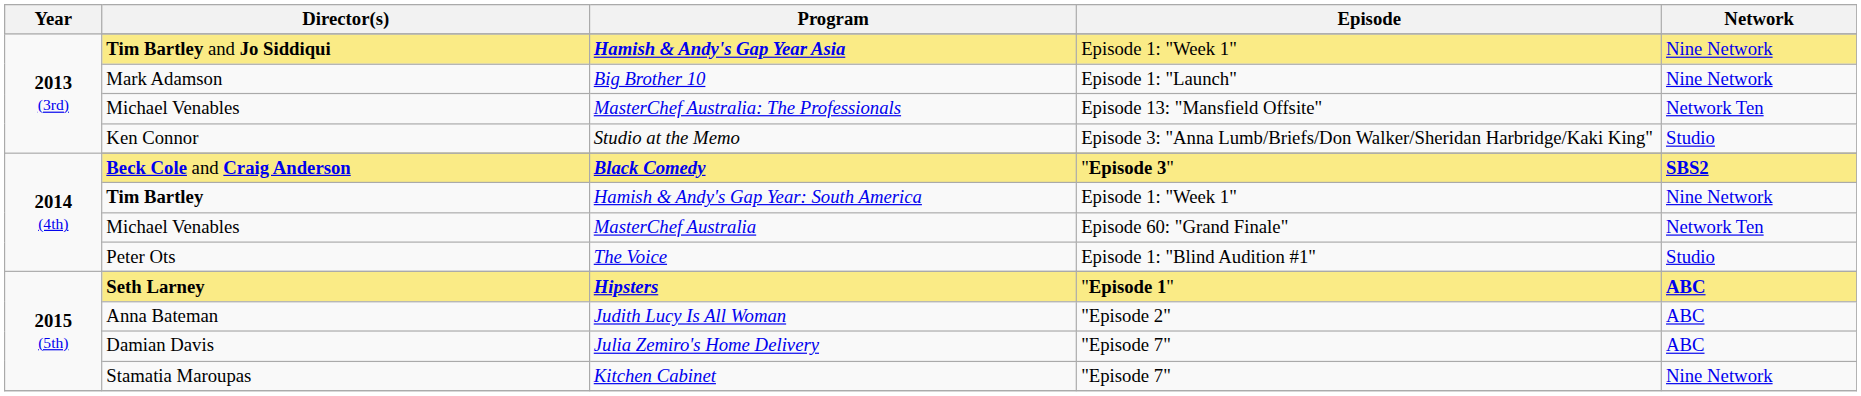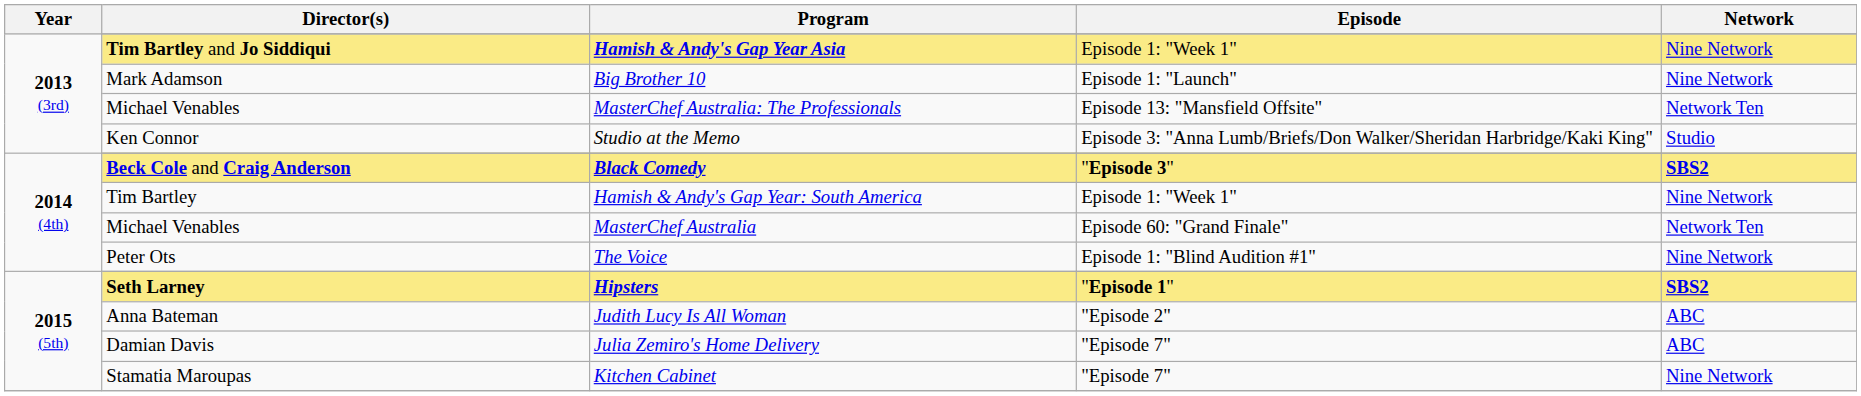Hamish & Andy's Gap Year: South America | Director(s): bold -> normal
The Voice | Network: Studio -> Nine Network
Hipsters | Network: ABC -> SBS2
